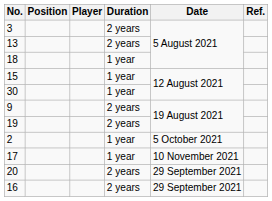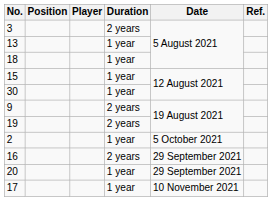13 | Duration: 2 years -> 1 year
rows swapped: 16 <-> 17
20 | Duration: 2 years -> 1 year
